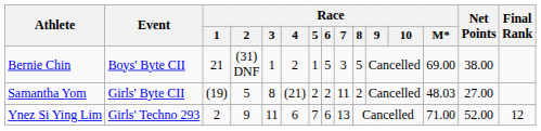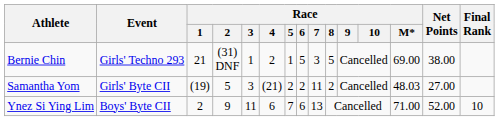Bernie Chin | Event: Boys' Byte CII -> Girls' Techno 293
Samantha Yom | Race / 3: 8 -> 3
Ynez Si Ying Lim | Event: Girls' Techno 293 -> Boys' Byte CII
Ynez Si Ying Lim | Final Rank: 12 -> 10
